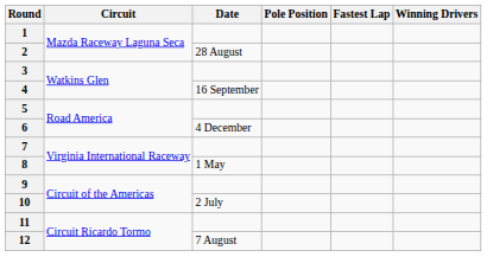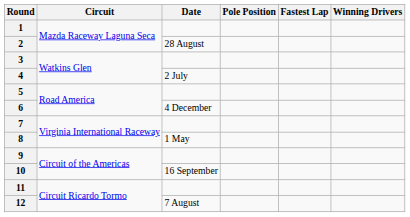4 | Date: 16 September -> 2 July
10 | Date: 2 July -> 16 September
